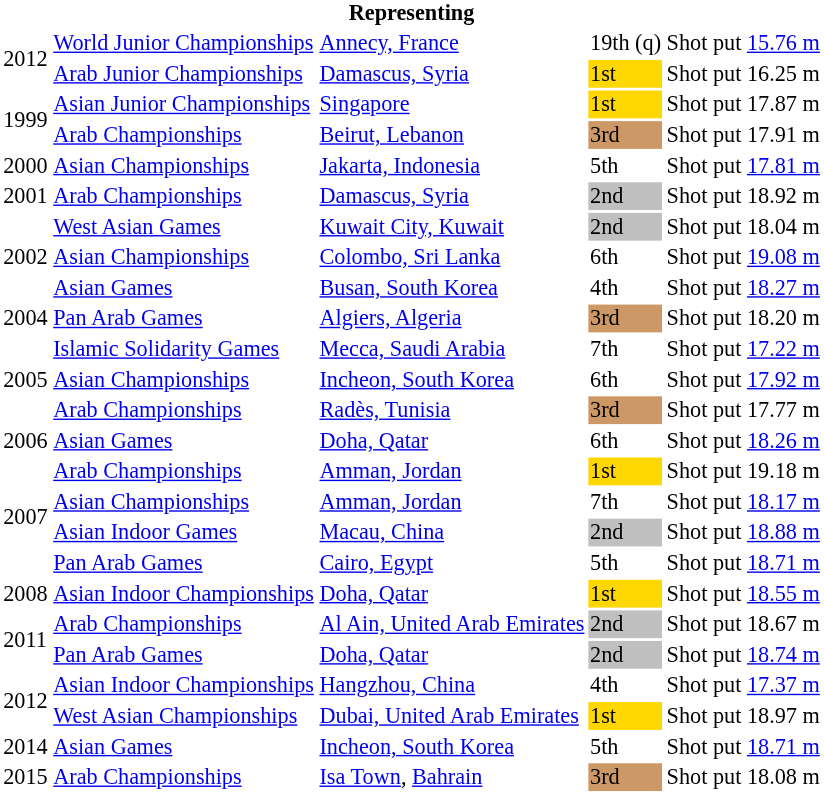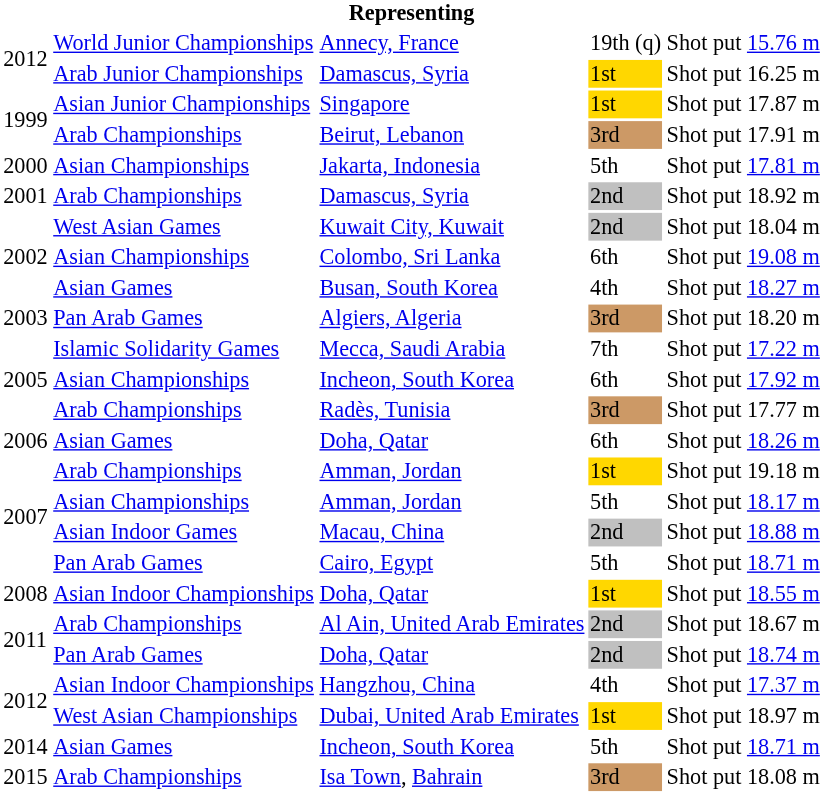Algiers, Algeria | column 1: 2004 -> 2003
Asian Championships / Amman, Jordan | column 4: 7th -> 5th
